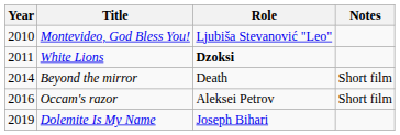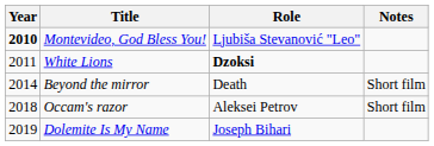Montevideo, God Bless You! | Year: normal -> bold
Occam's razor | Year: 2016 -> 2018
